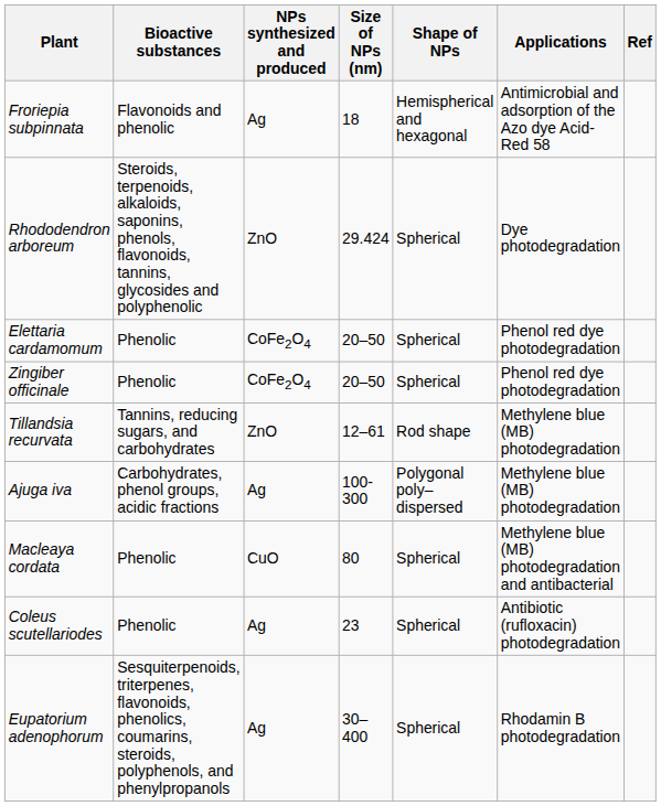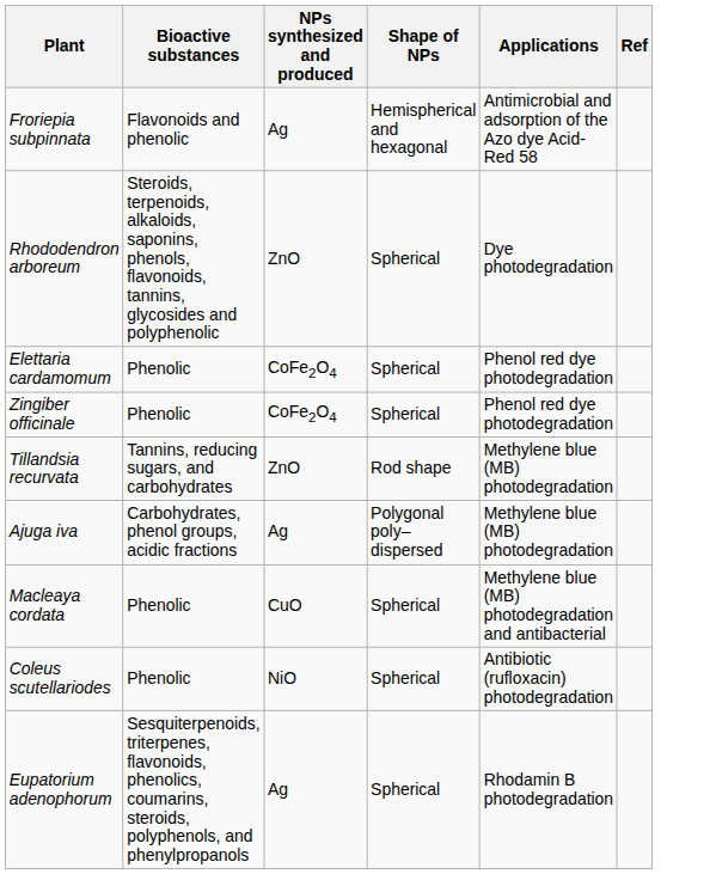- column: Size of NPs (nm) | 18 | 29.424 | 20–50 | 20–50 | 12–61 | 100-300 | 80 | 23 | 30–400
Coleus scutellariodes | NPs synthesized and produced: Ag -> NiO
